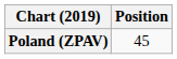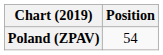Poland (ZPAV) | Position: 45 -> 54
